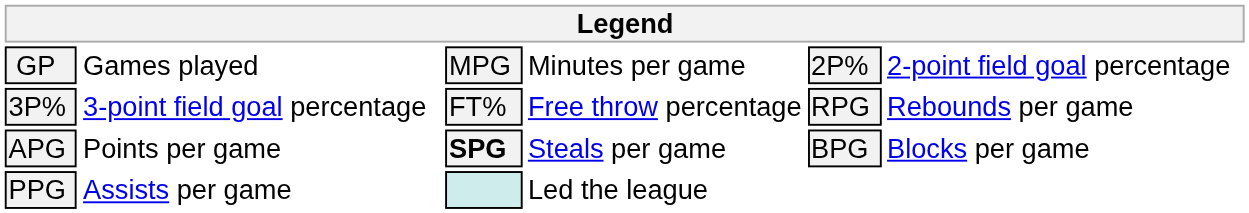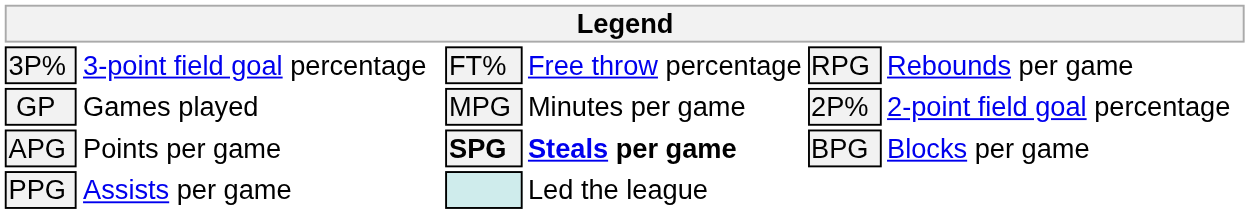rows swapped: GP <-> 3P%
APG | column 4: normal -> bold
